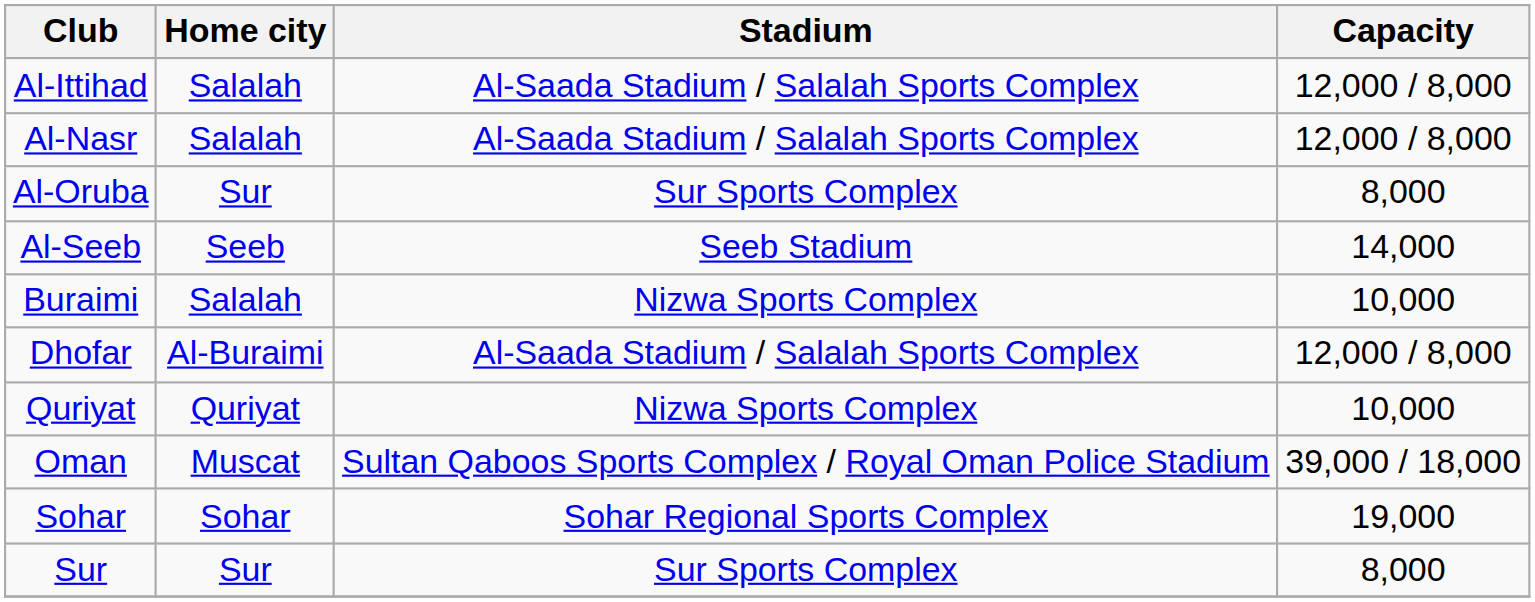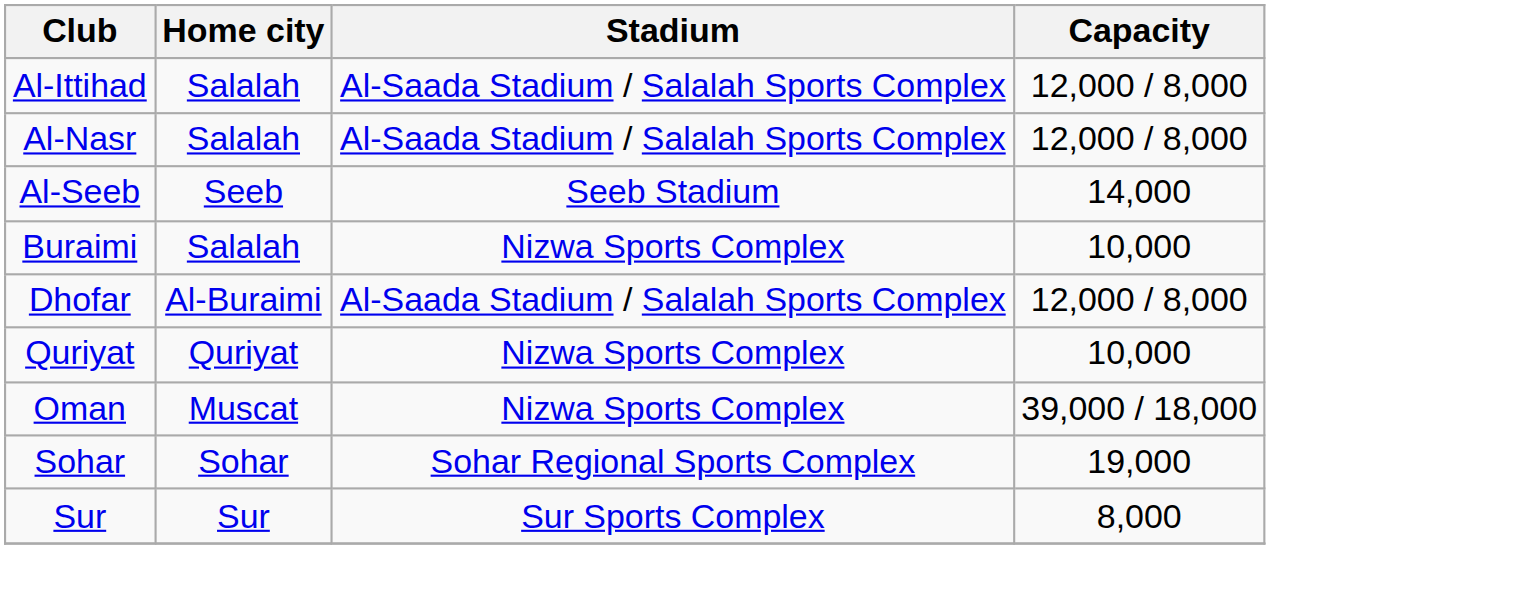- row: Al-Oruba | Sur | Sur Sports Complex | 8,000
Oman | Stadium: Sultan Qaboos Sports Complex / Royal Oman Police Stadium -> Nizwa Sports Complex
